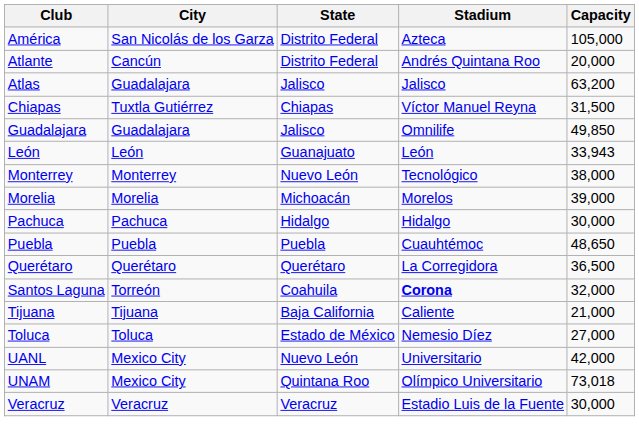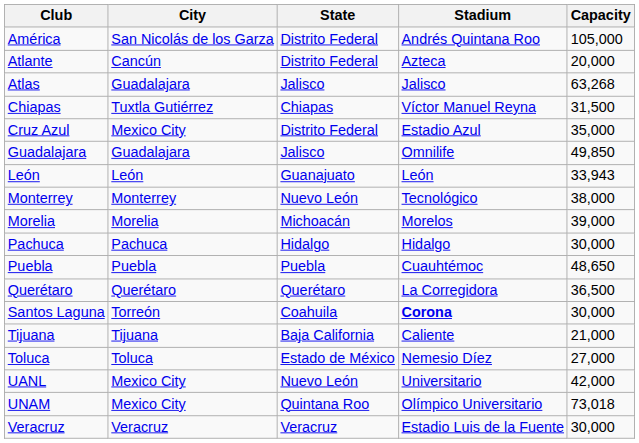América | Stadium: Azteca -> Andrés Quintana Roo
Atlante | Stadium: Andrés Quintana Roo -> Azteca
Atlas | Capacity: 63,200 -> 63,268
+ row: Cruz Azul | Mexico City | Distrito Federal | Estadio Azul | 35,000
Santos Laguna | Capacity: 32,000 -> 30,000
